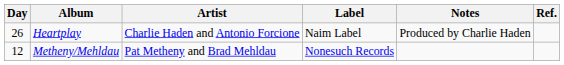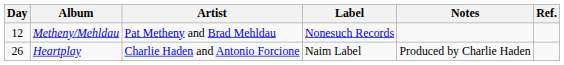rows swapped: Metheny/Mehldau <-> Heartplay
